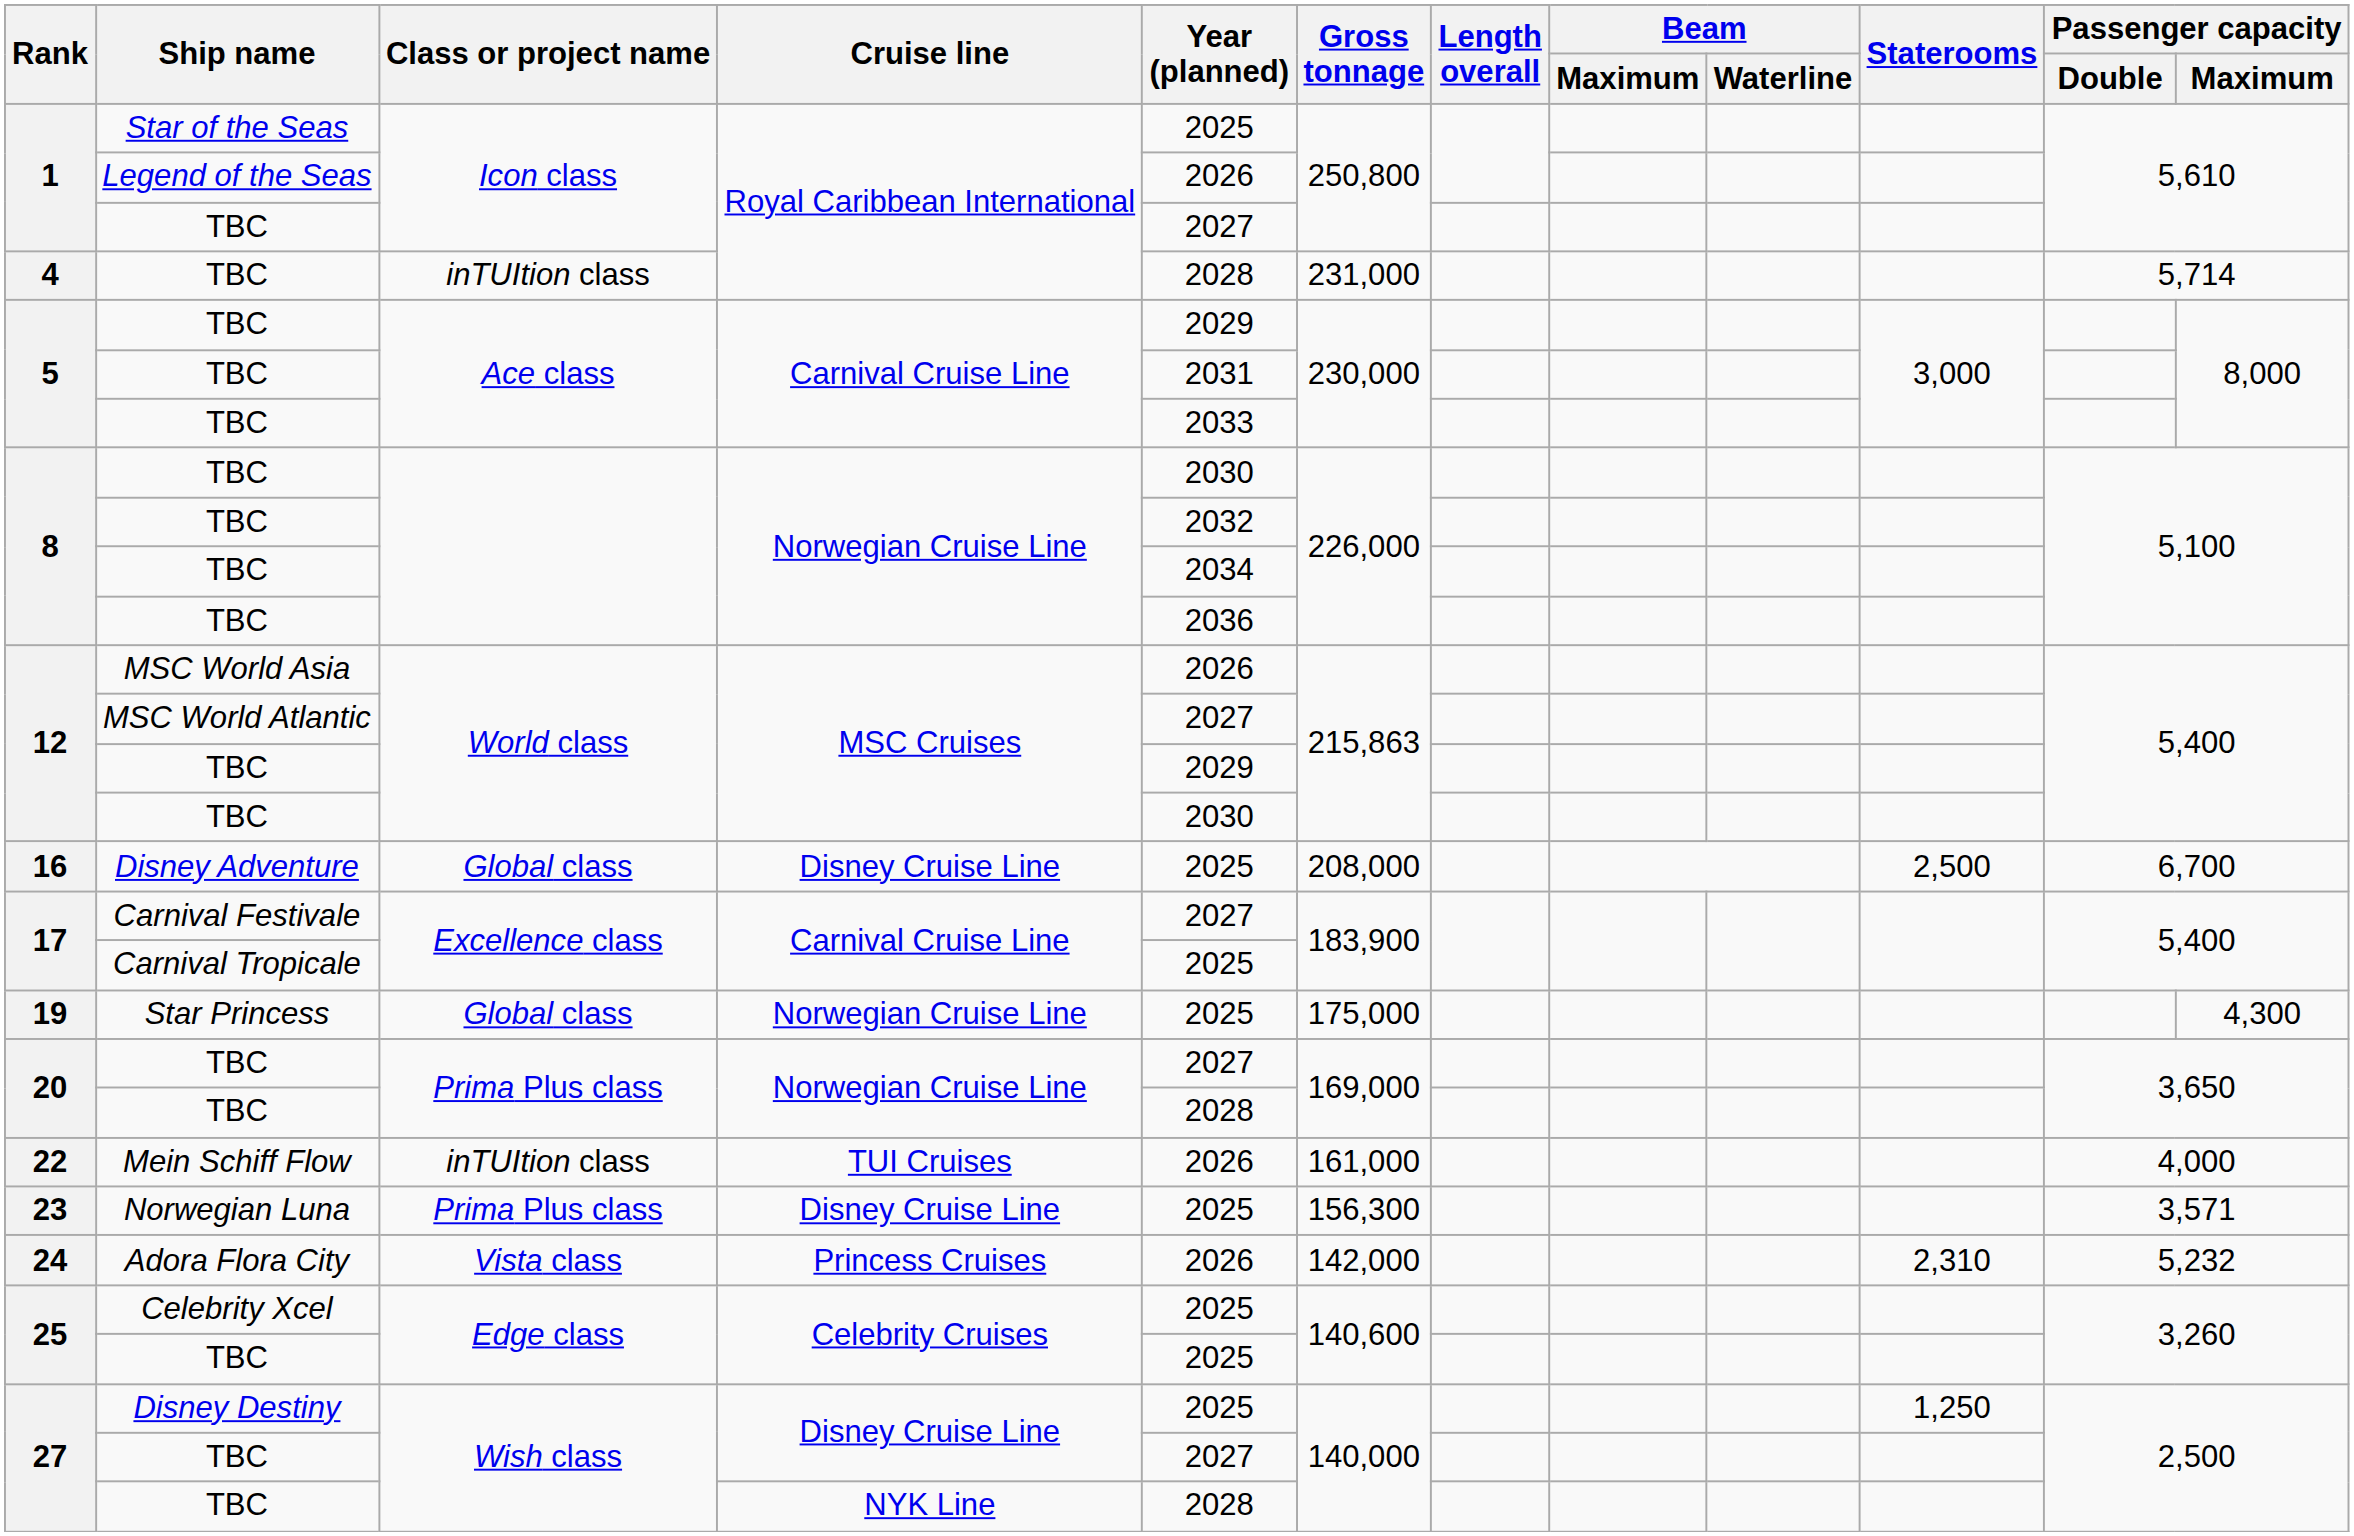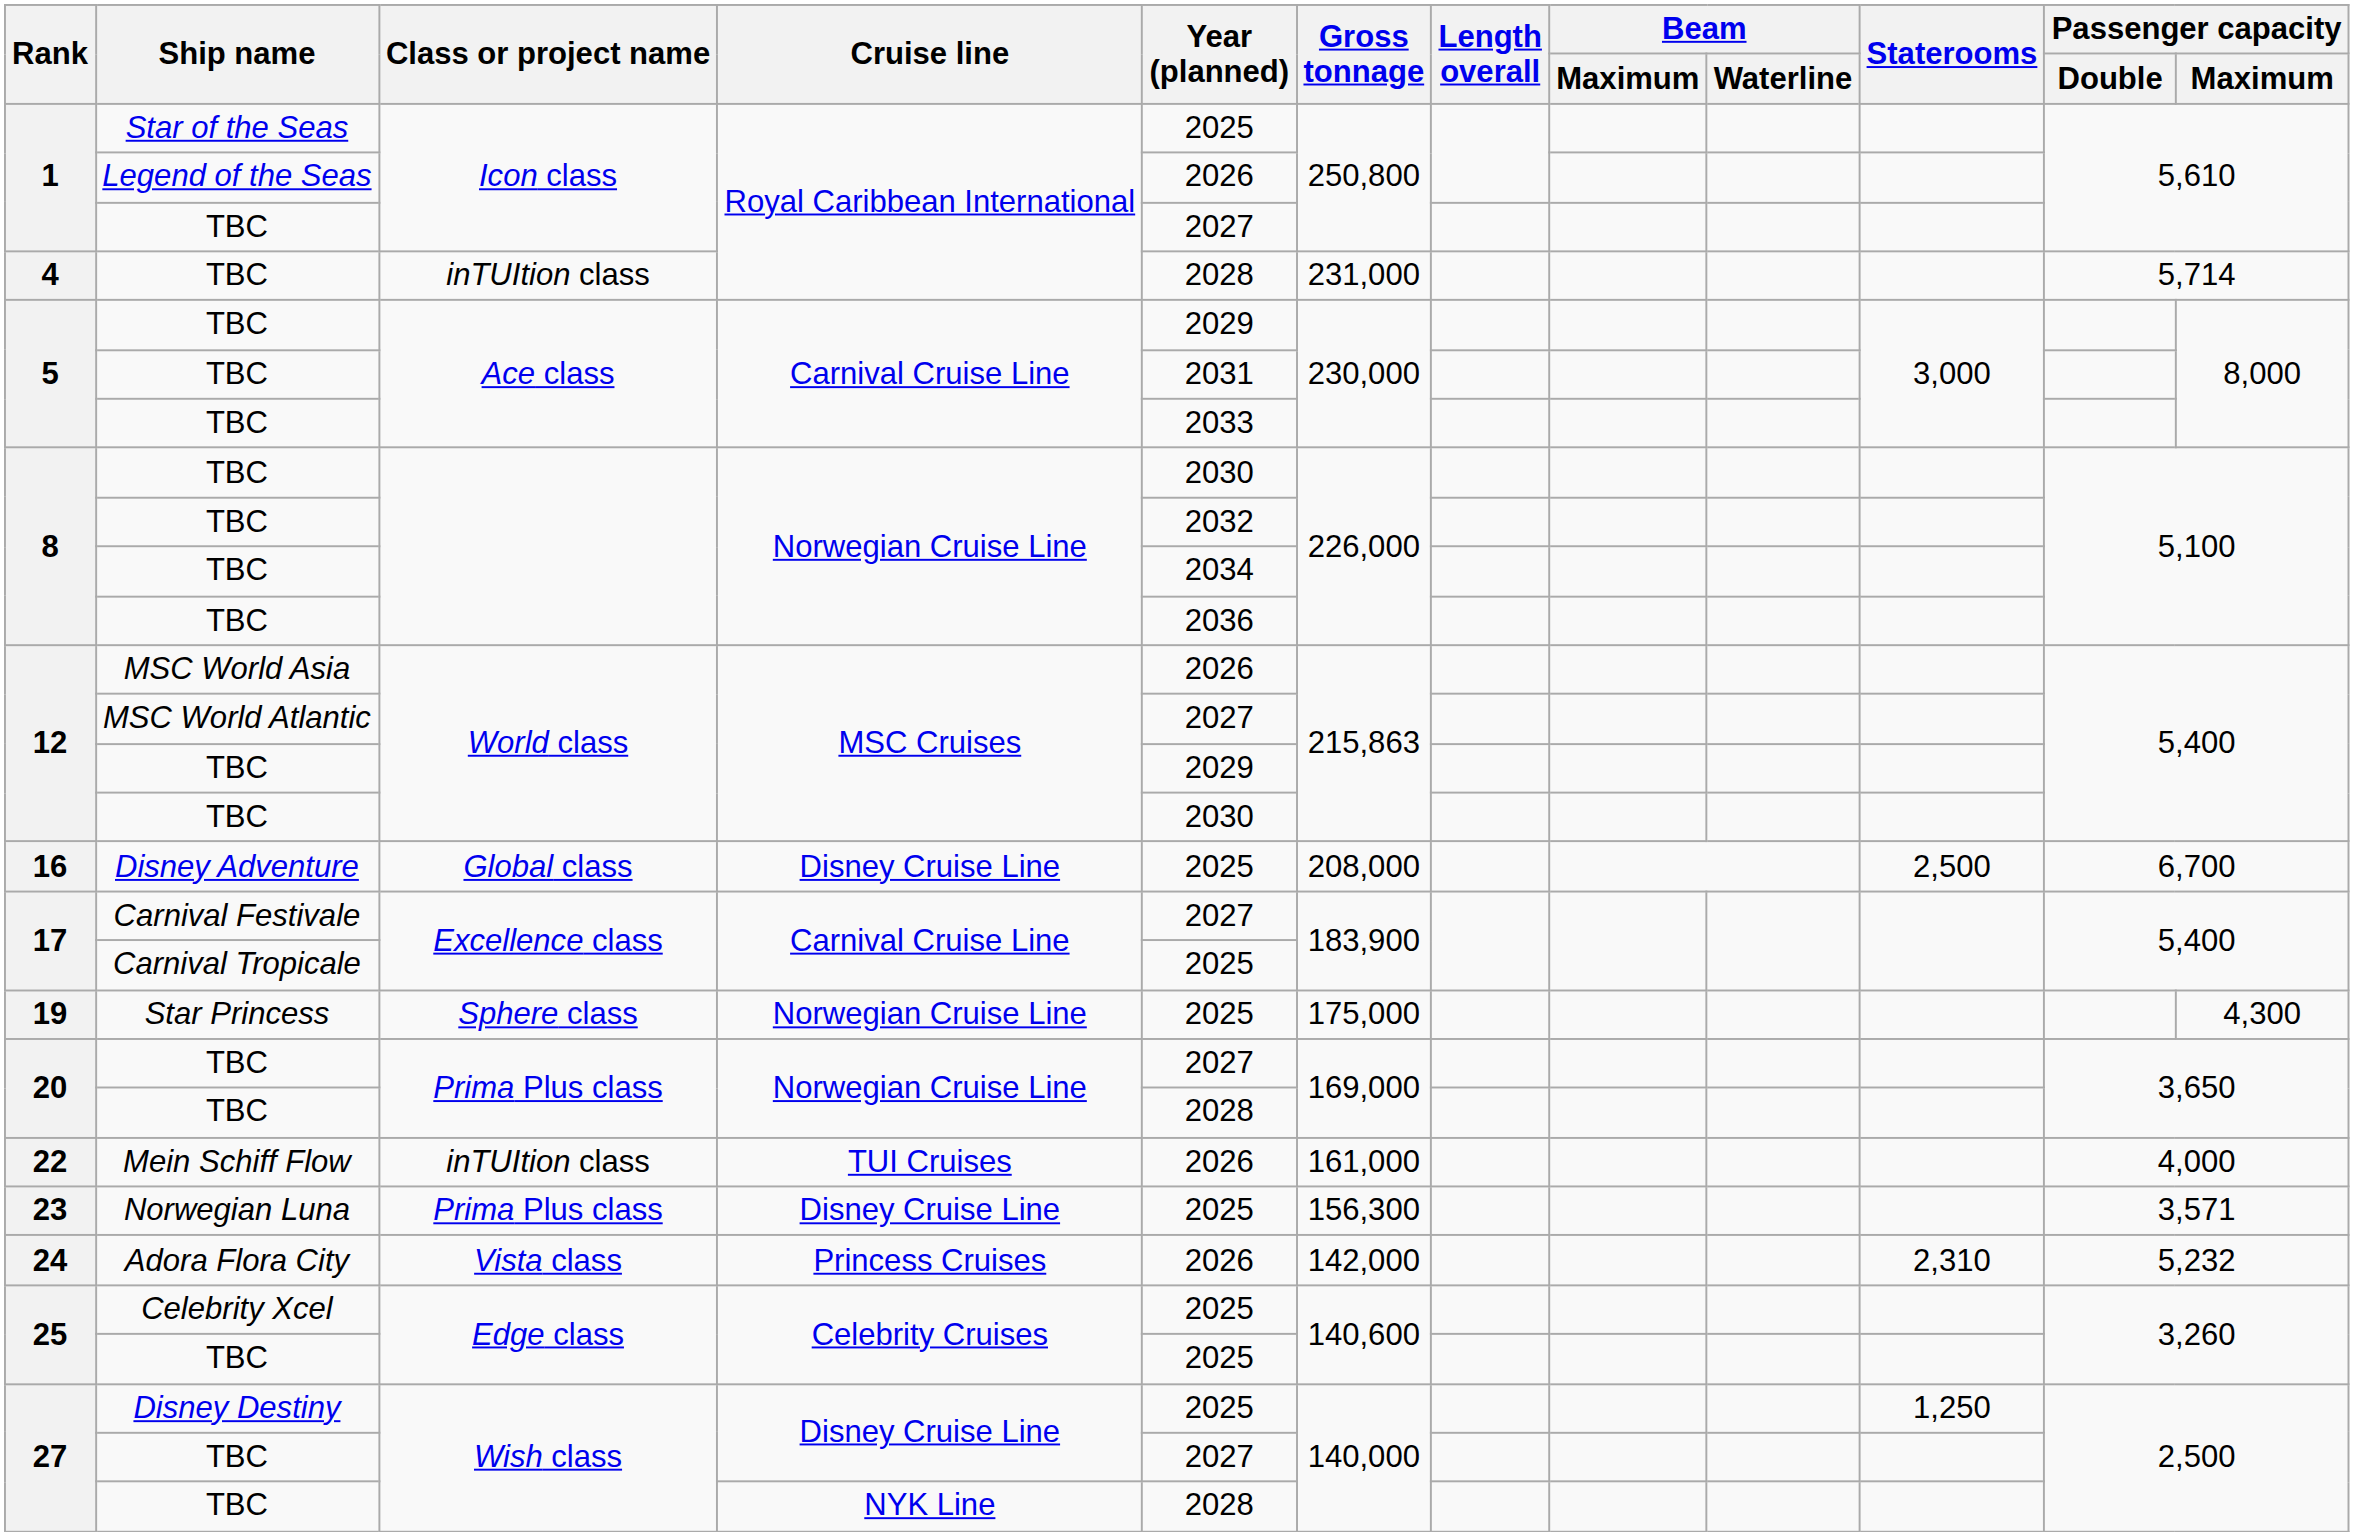19 | Class or project name: Global class -> Sphere class
